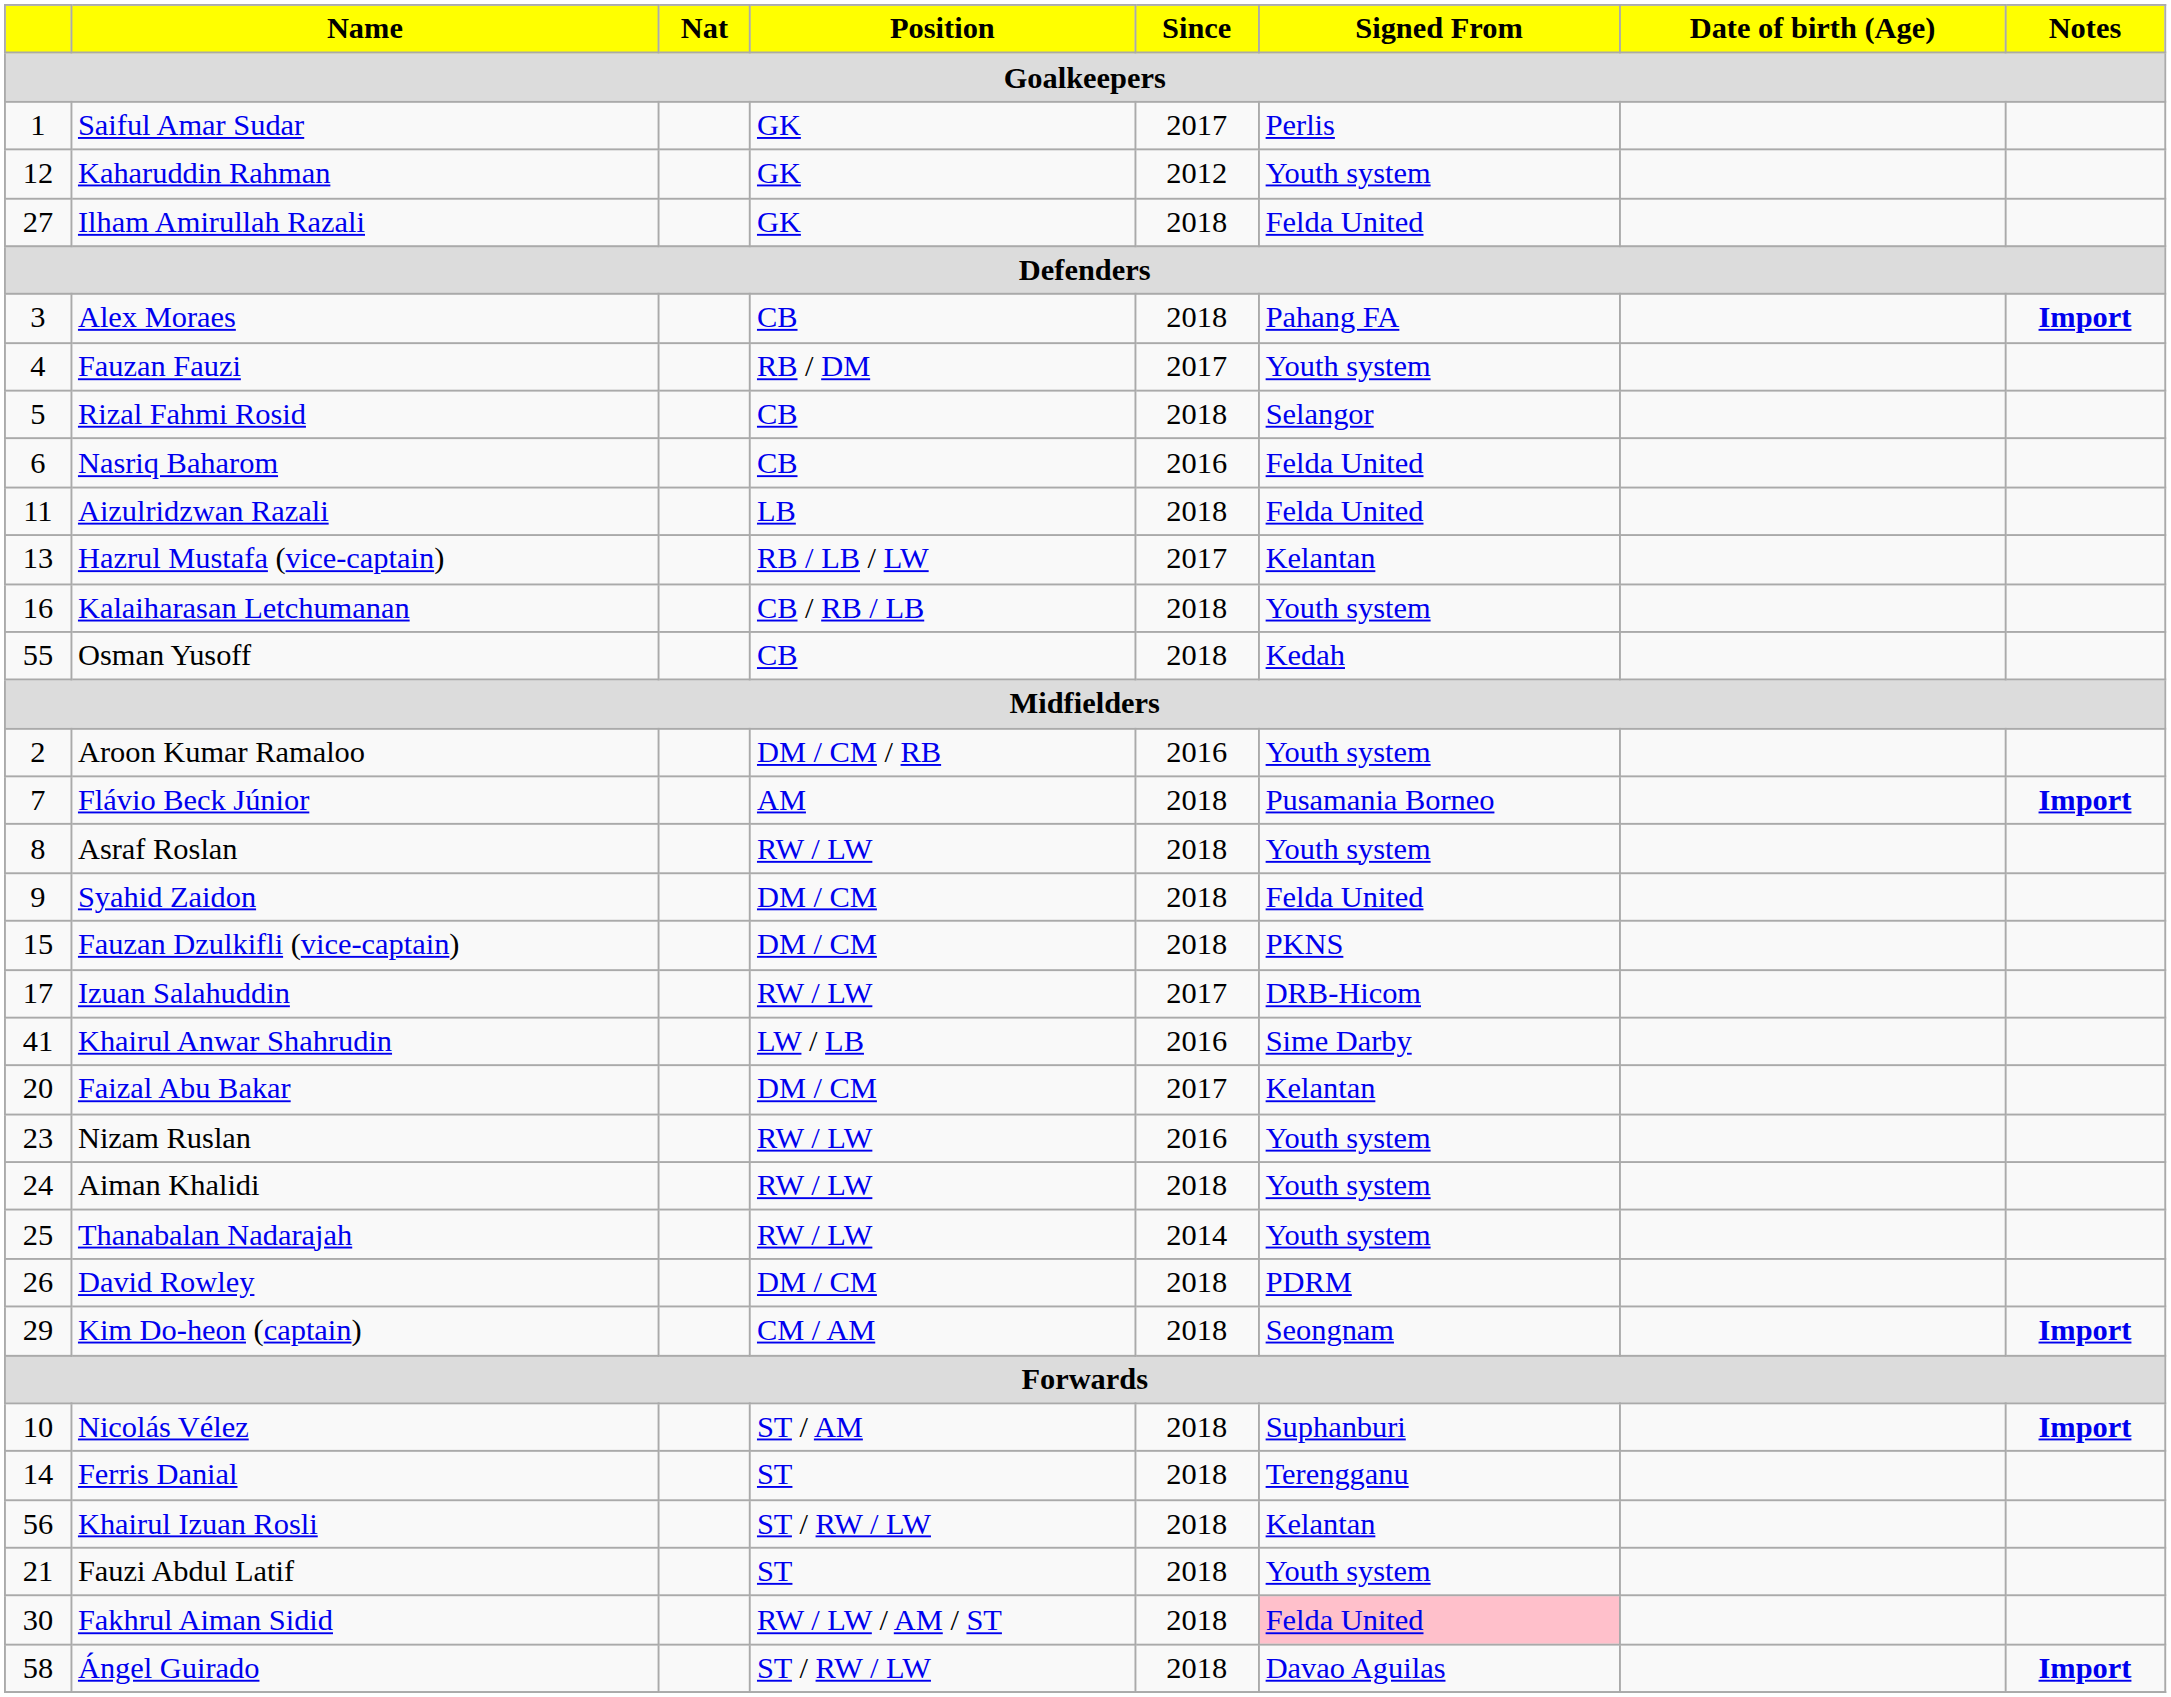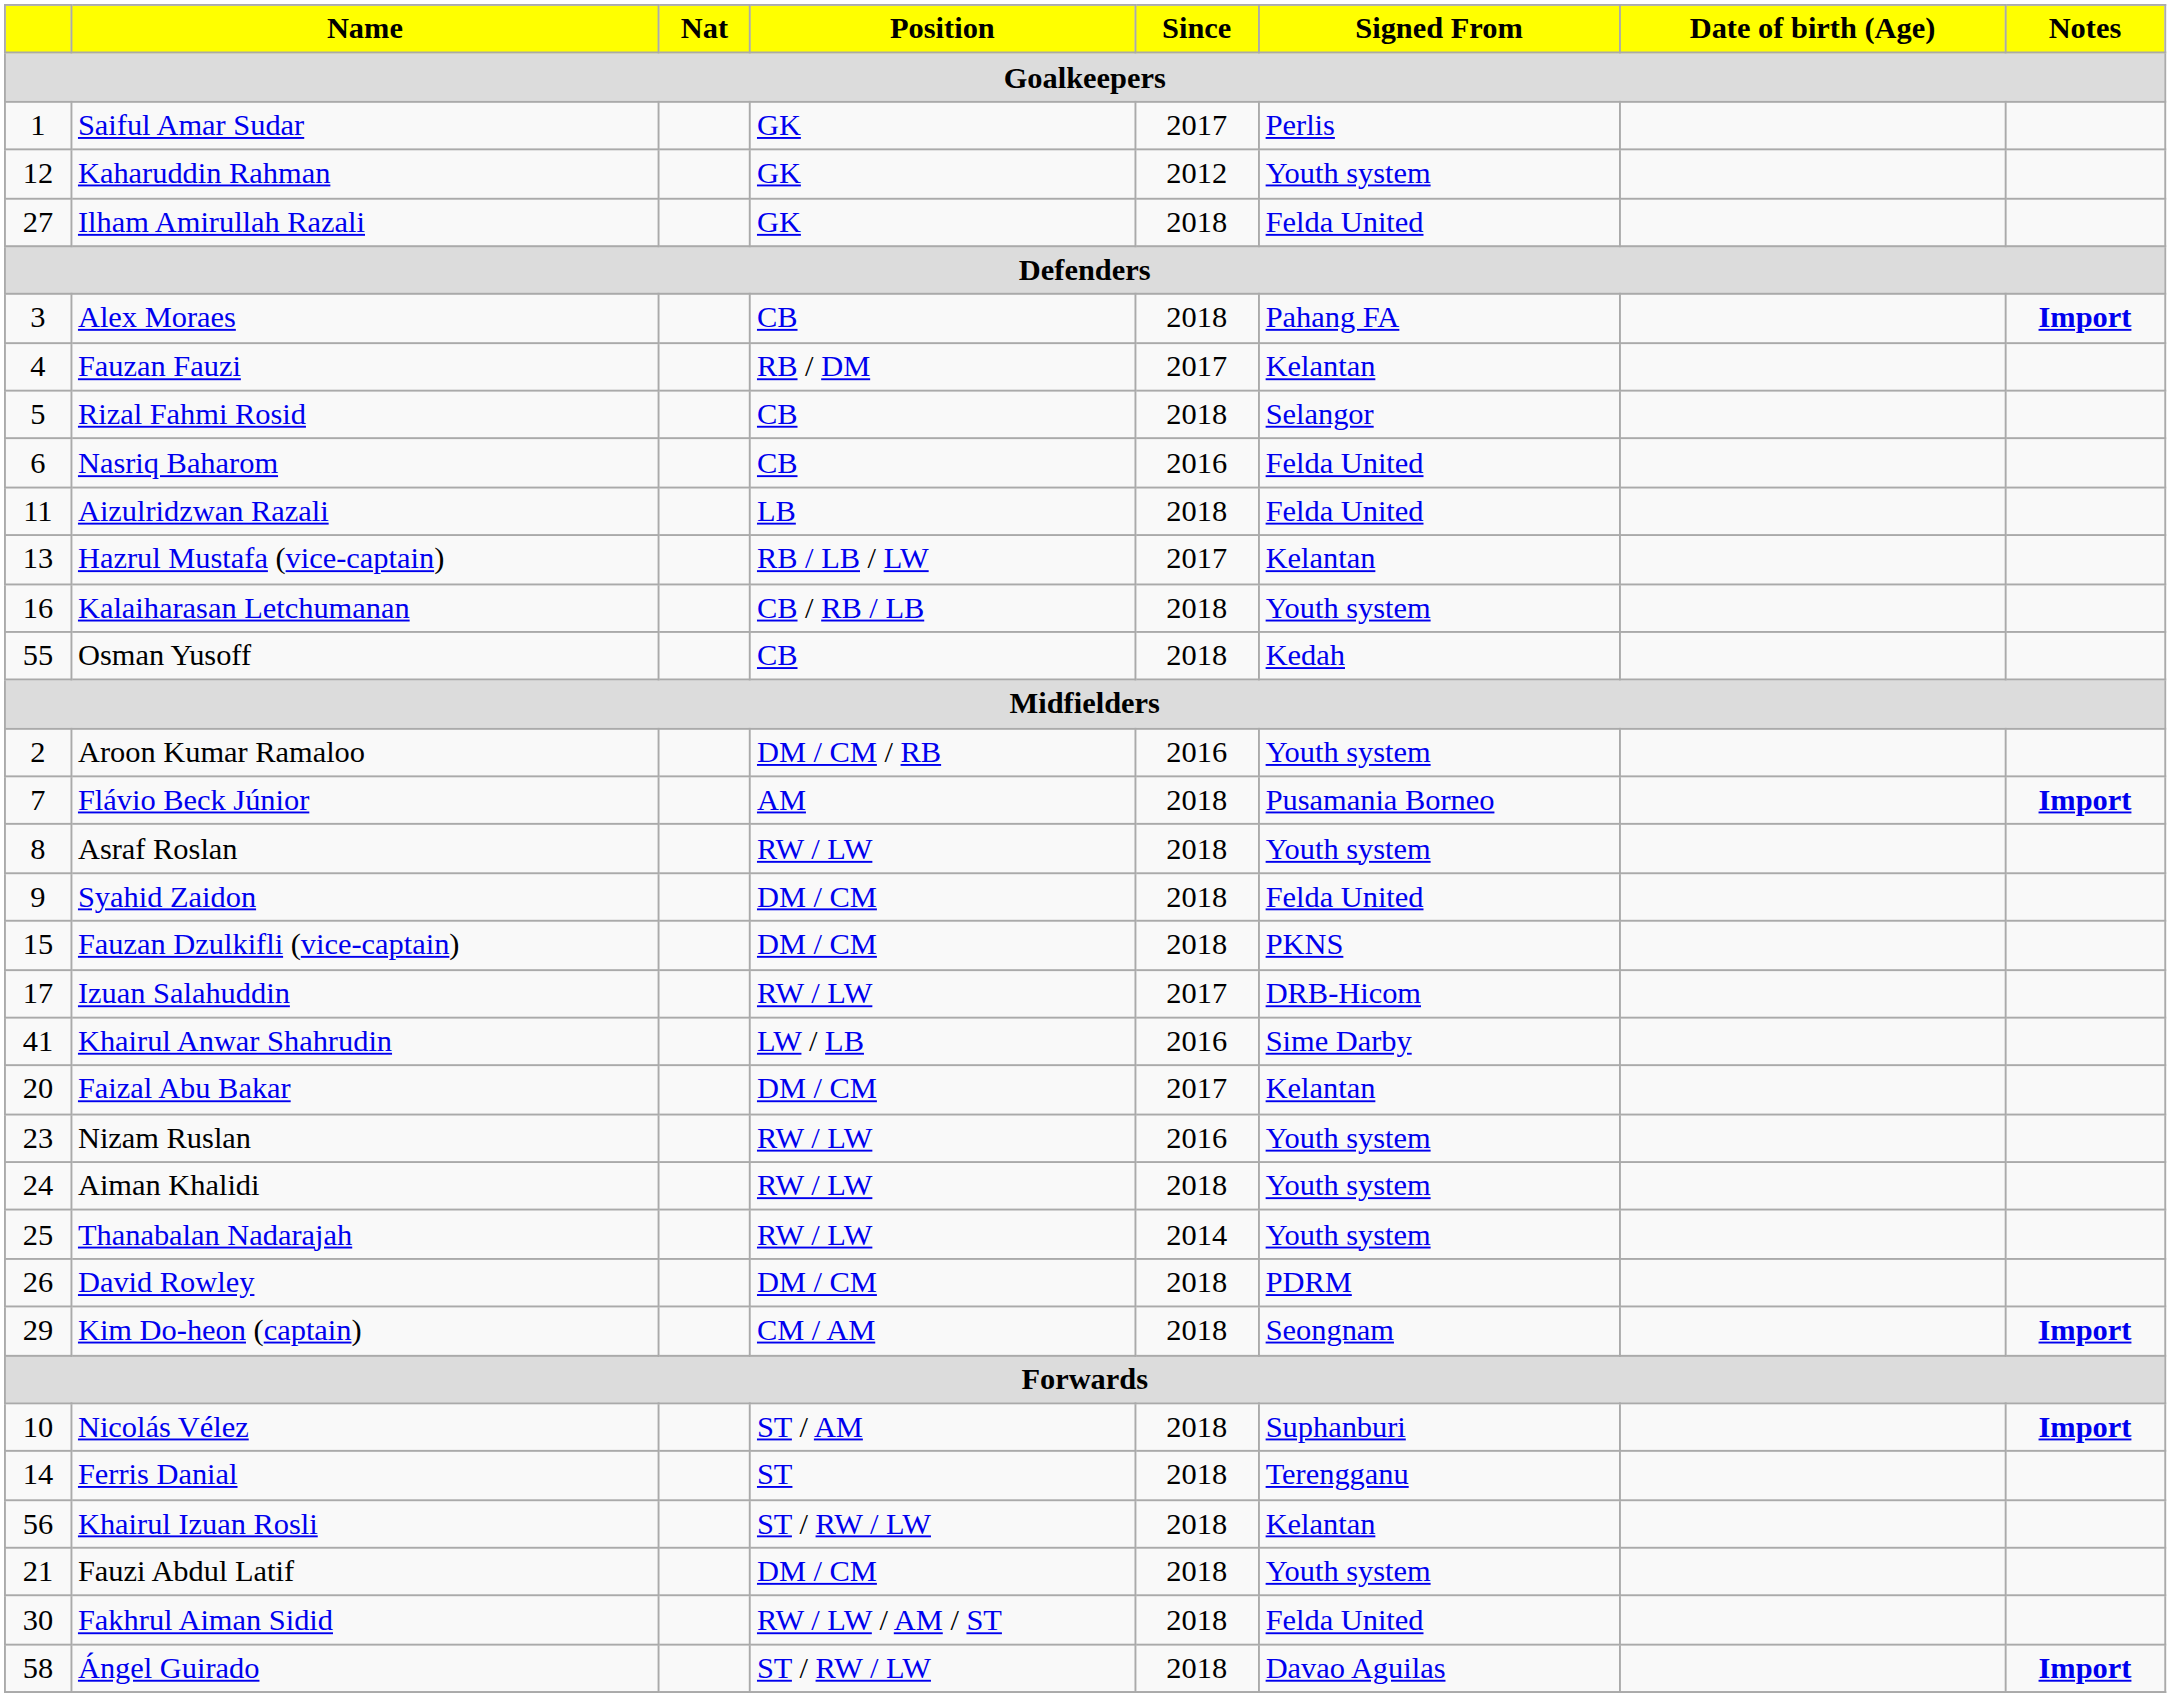Fauzan Fauzi | Signed From: Youth system -> Kelantan
Fauzi Abdul Latif | Position: ST -> DM / CM
Fakhrul Aiman Sidid | Signed From: pink background -> no background
